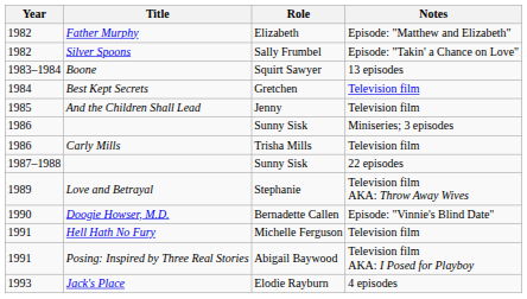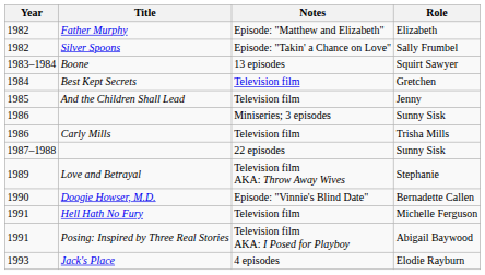columns swapped: Role <-> Notes
